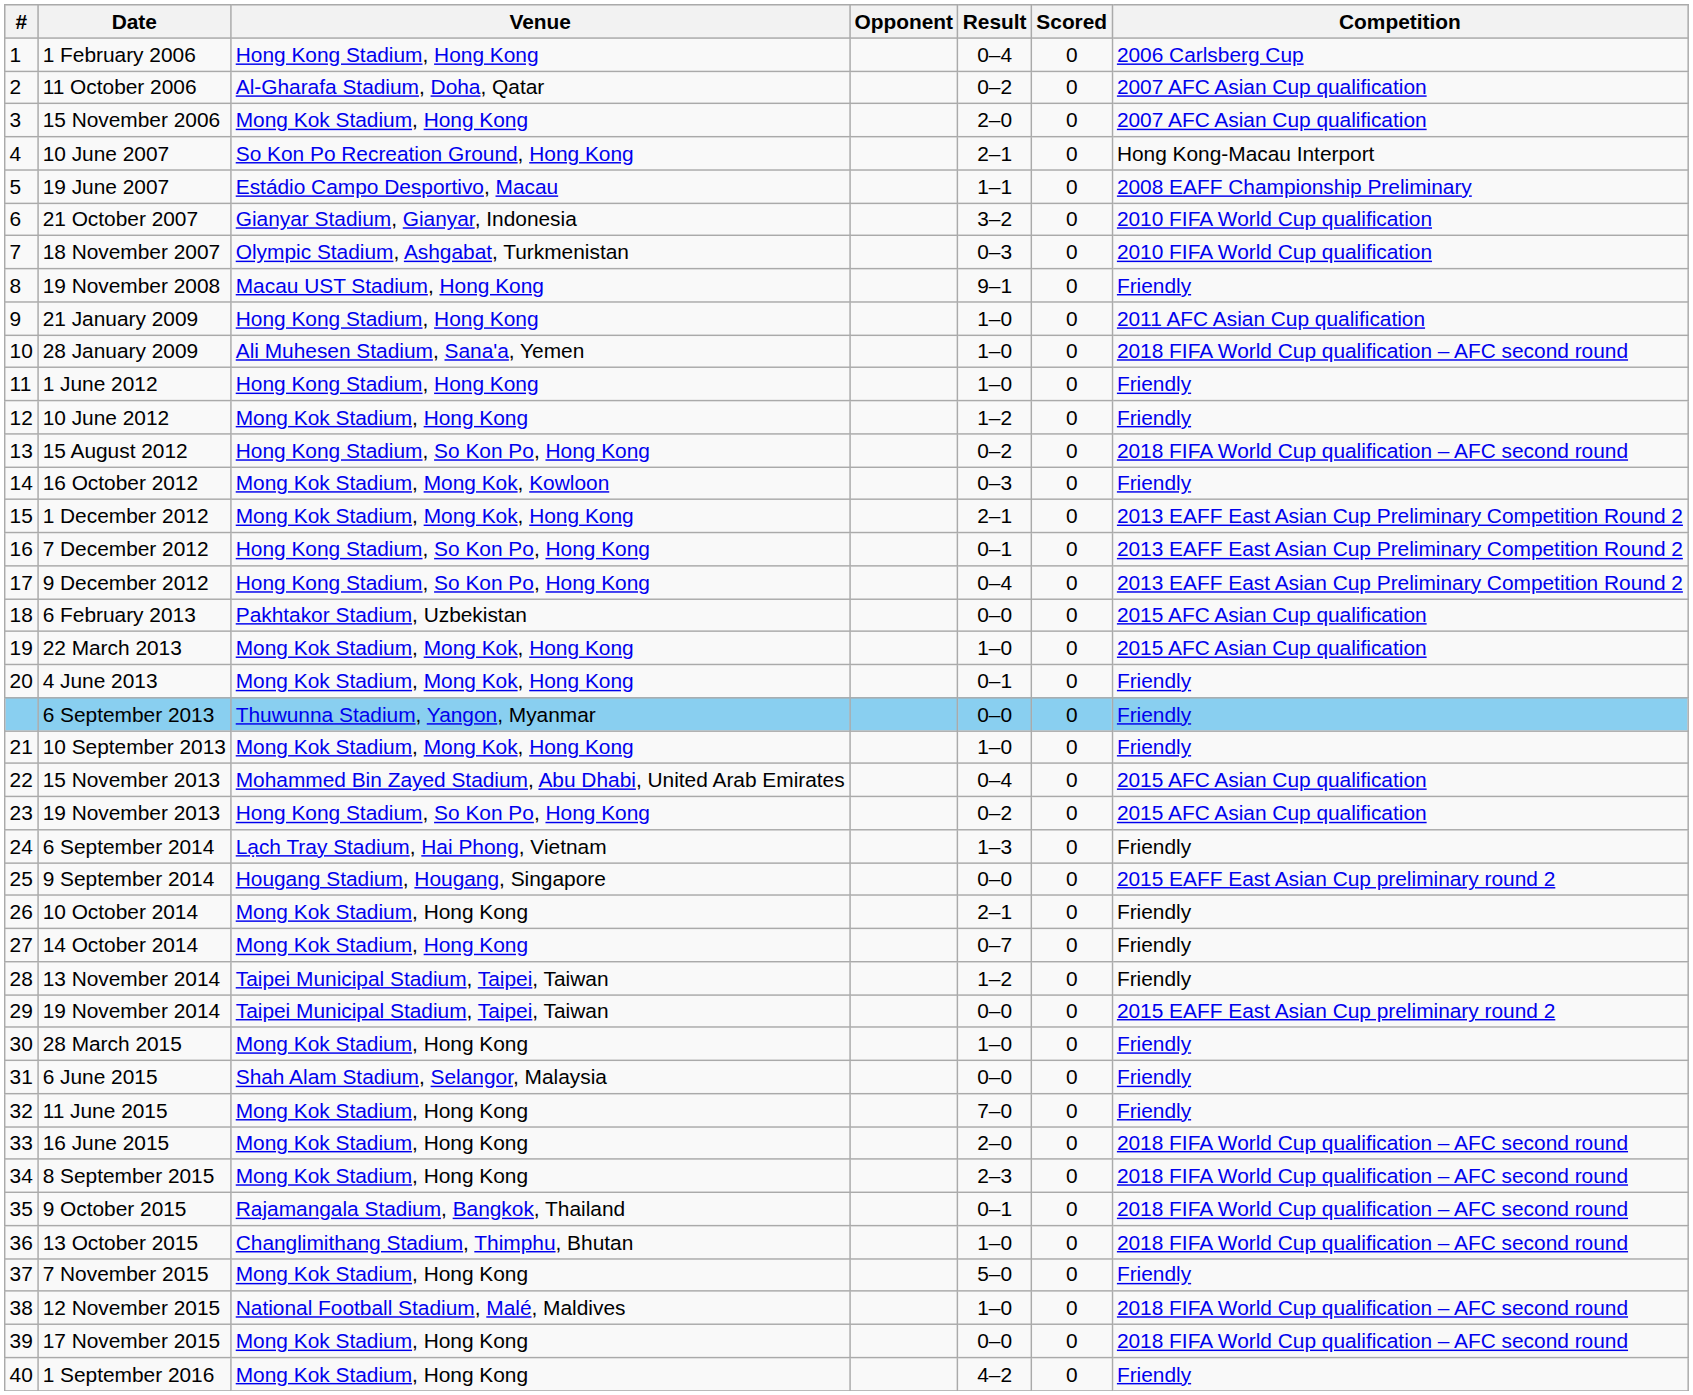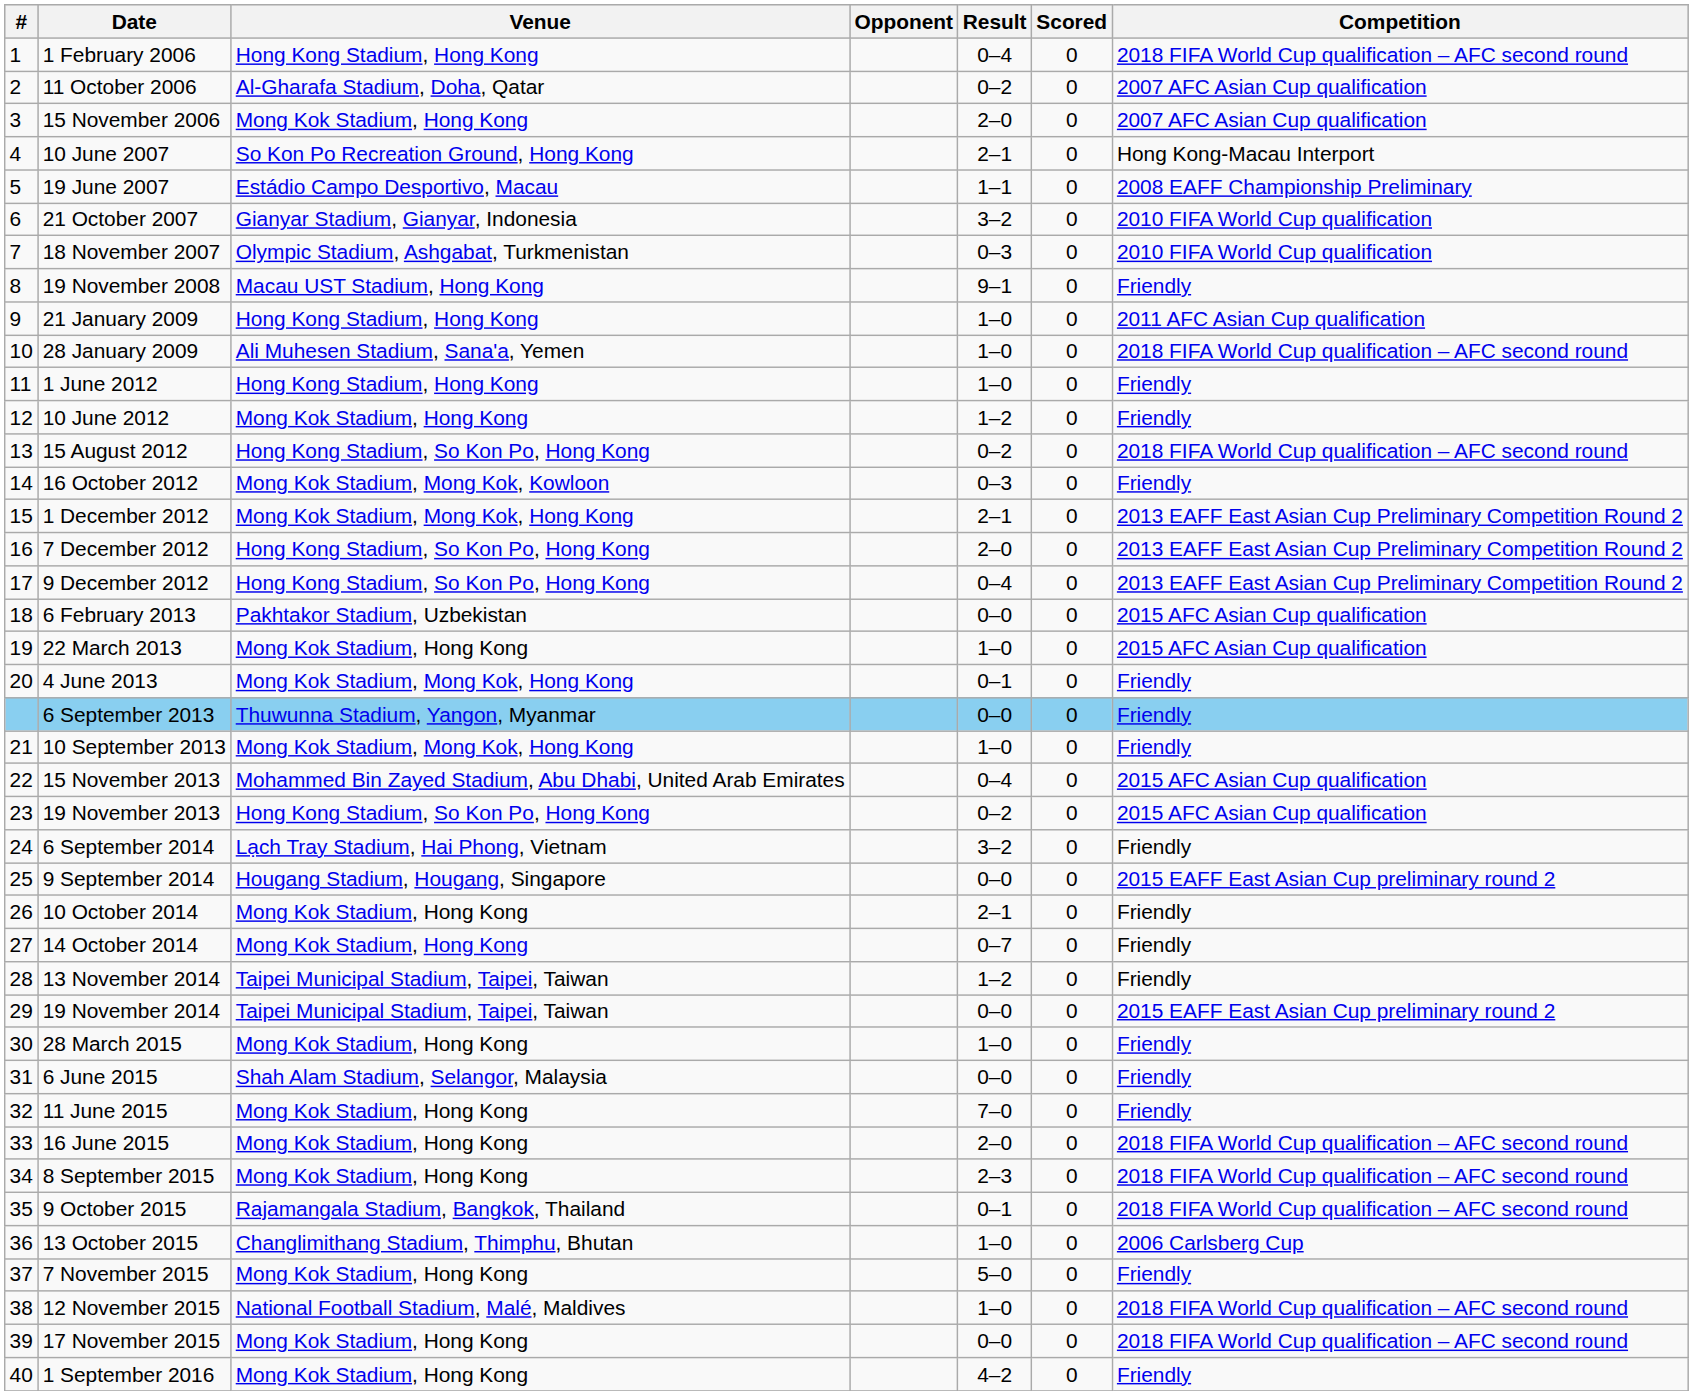1 February 2006 | Competition: 2006 Carlsberg Cup -> 2018 FIFA World Cup qualification – AFC second round
7 December 2012 | Result: 0–1 -> 2–0
22 March 2013 | Venue: Mong Kok Stadium, Mong Kok, Hong Kong -> Mong Kok Stadium, Hong Kong
6 September 2014 | Result: 1–3 -> 3–2
13 October 2015 | Competition: 2018 FIFA World Cup qualification – AFC second round -> 2006 Carlsberg Cup
